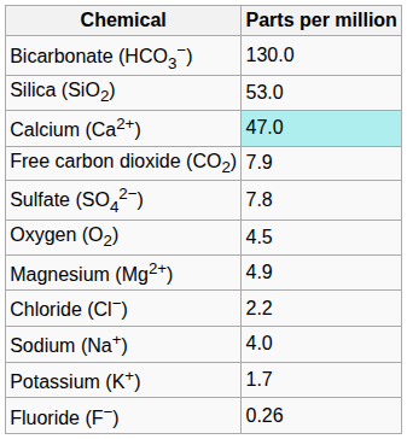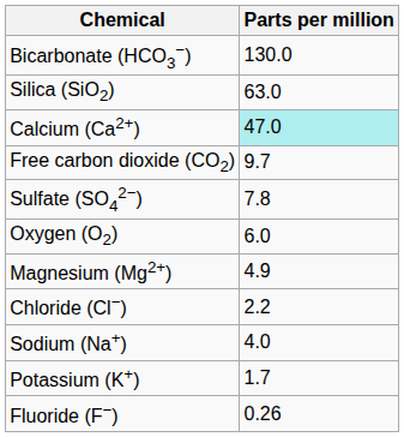Silica (SiO2) | Parts per million: 53.0 -> 63.0
Free carbon dioxide (CO2) | Parts per million: 7.9 -> 9.7
Oxygen (O2) | Parts per million: 4.5 -> 6.0
